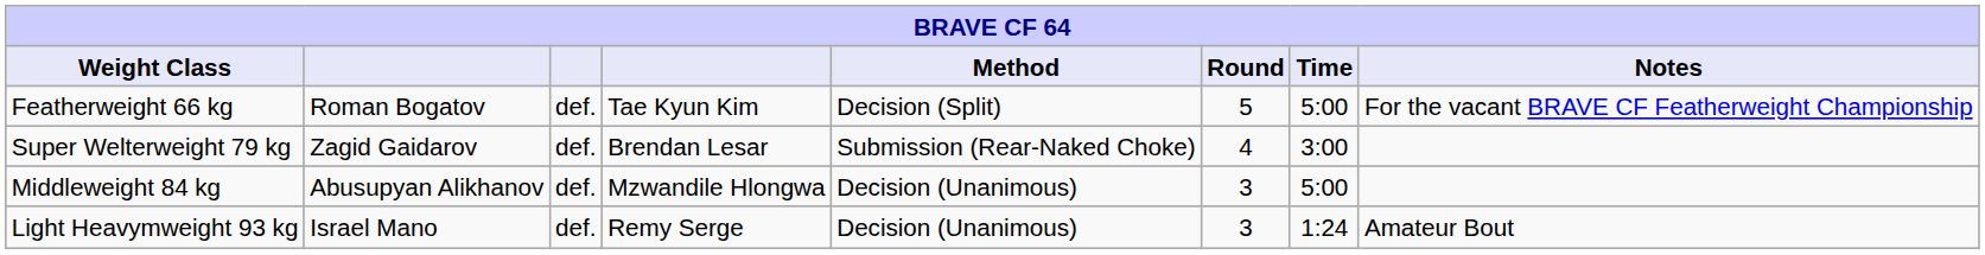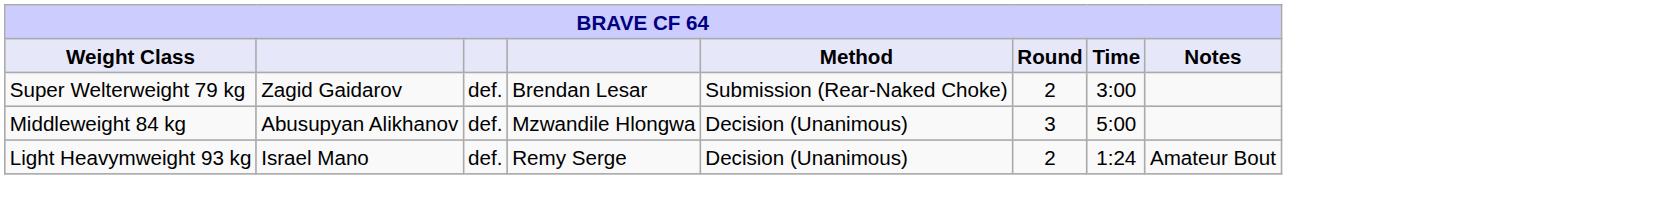- row: Featherweight 66 kg | Roman Bogatov | def. | Tae Kyun Kim | Decision (Split) | 5 | 5:00 | For the vacant BRAVE CF Featherweight Championship
Super Welterweight 79 kg | Round: 4 -> 2
Light Heavymweight 93 kg | Round: 3 -> 2
